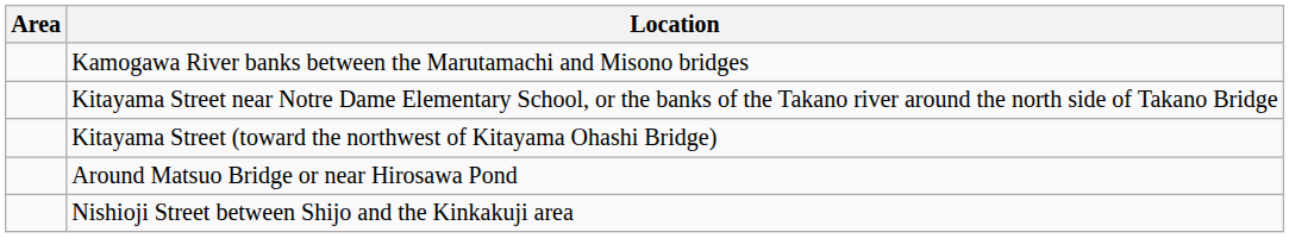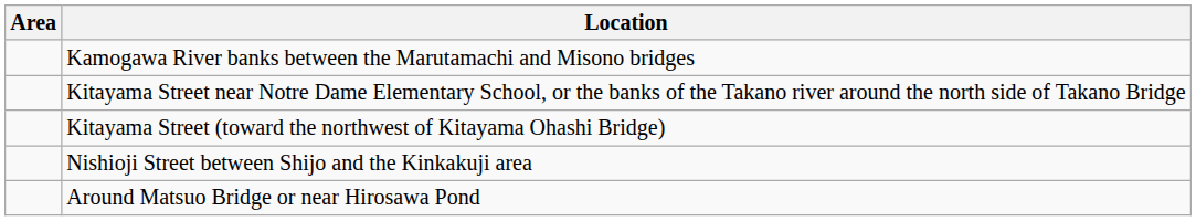rows swapped: Nishioji Street between Shijo and the Kinkakuji area <-> Around Matsuo Bridge or near Hirosawa Pond
